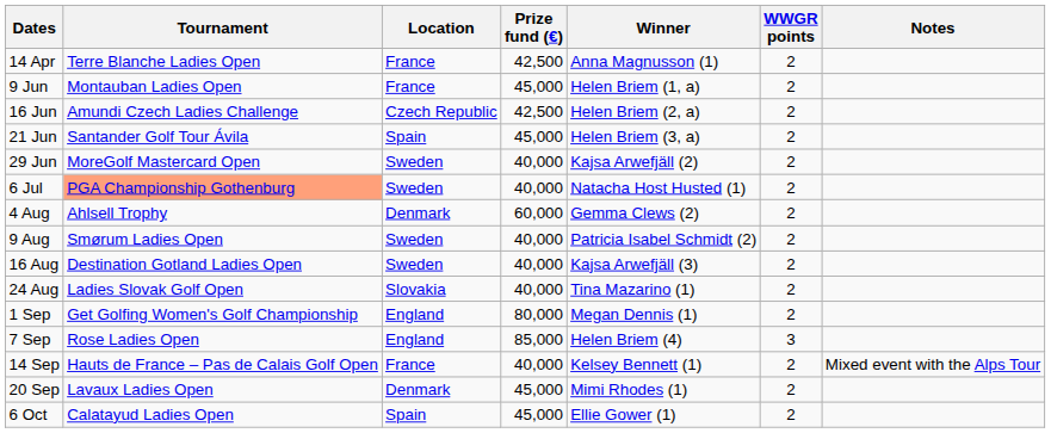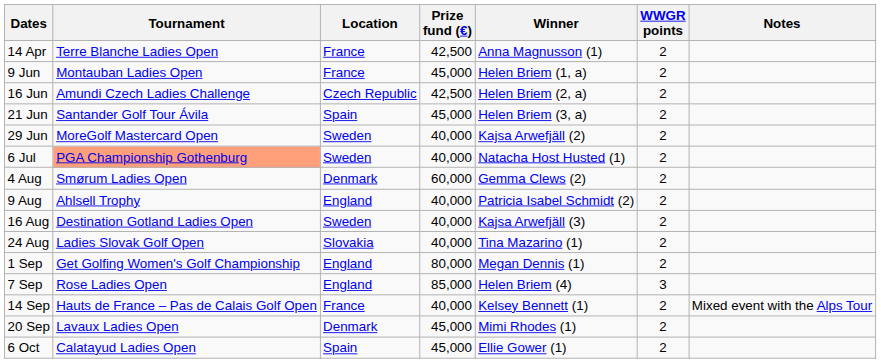4 Aug | Tournament: Ahlsell Trophy -> Smørum Ladies Open
9 Aug | Tournament: Smørum Ladies Open -> Ahlsell Trophy
9 Aug | Location: Sweden -> England
